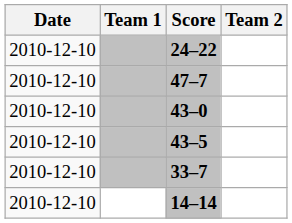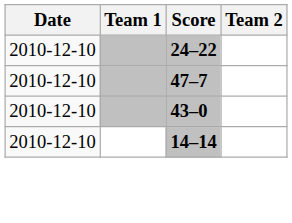- row: 2010-12-10 | 43–5
- row: 2010-12-10 | 33–7
